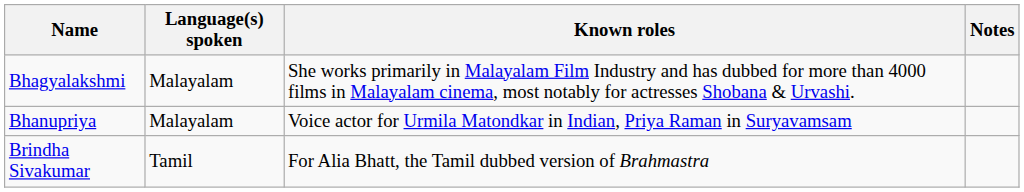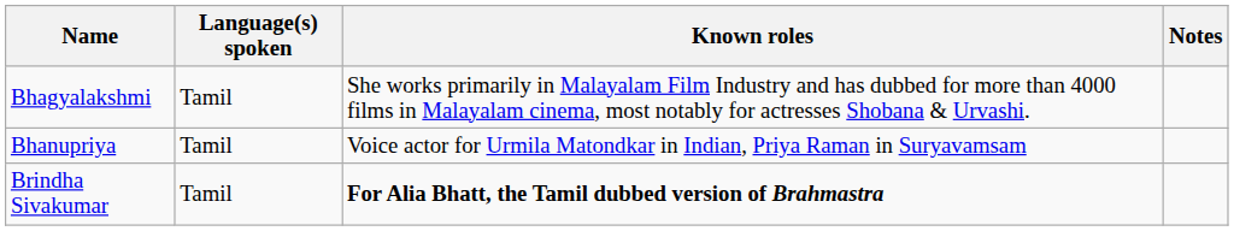Bhagyalakshmi | Language(s) spoken: Malayalam -> Tamil
Bhanupriya | Language(s) spoken: Malayalam -> Tamil
Brindha Sivakumar | Known roles: normal -> bold
